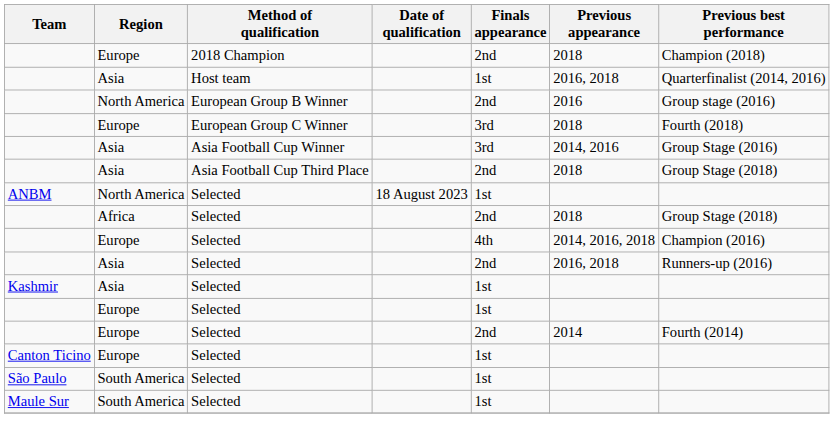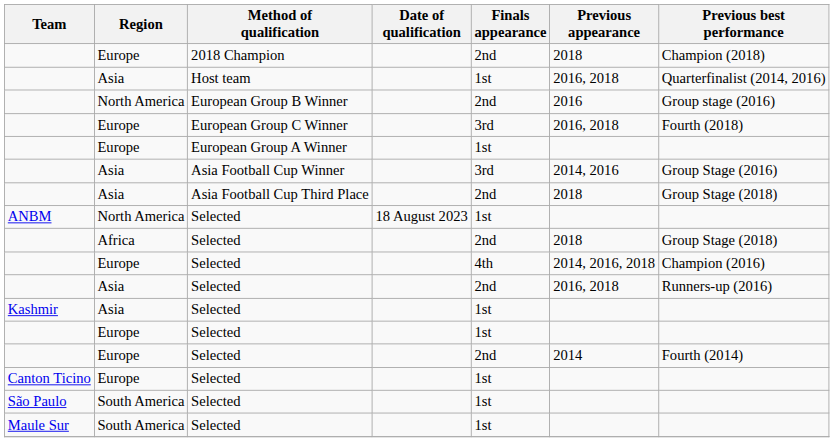European Group C Winner | Previous appearance: 2018 -> 2016, 2018
+ row: Europe | European Group A Winner | 1st
